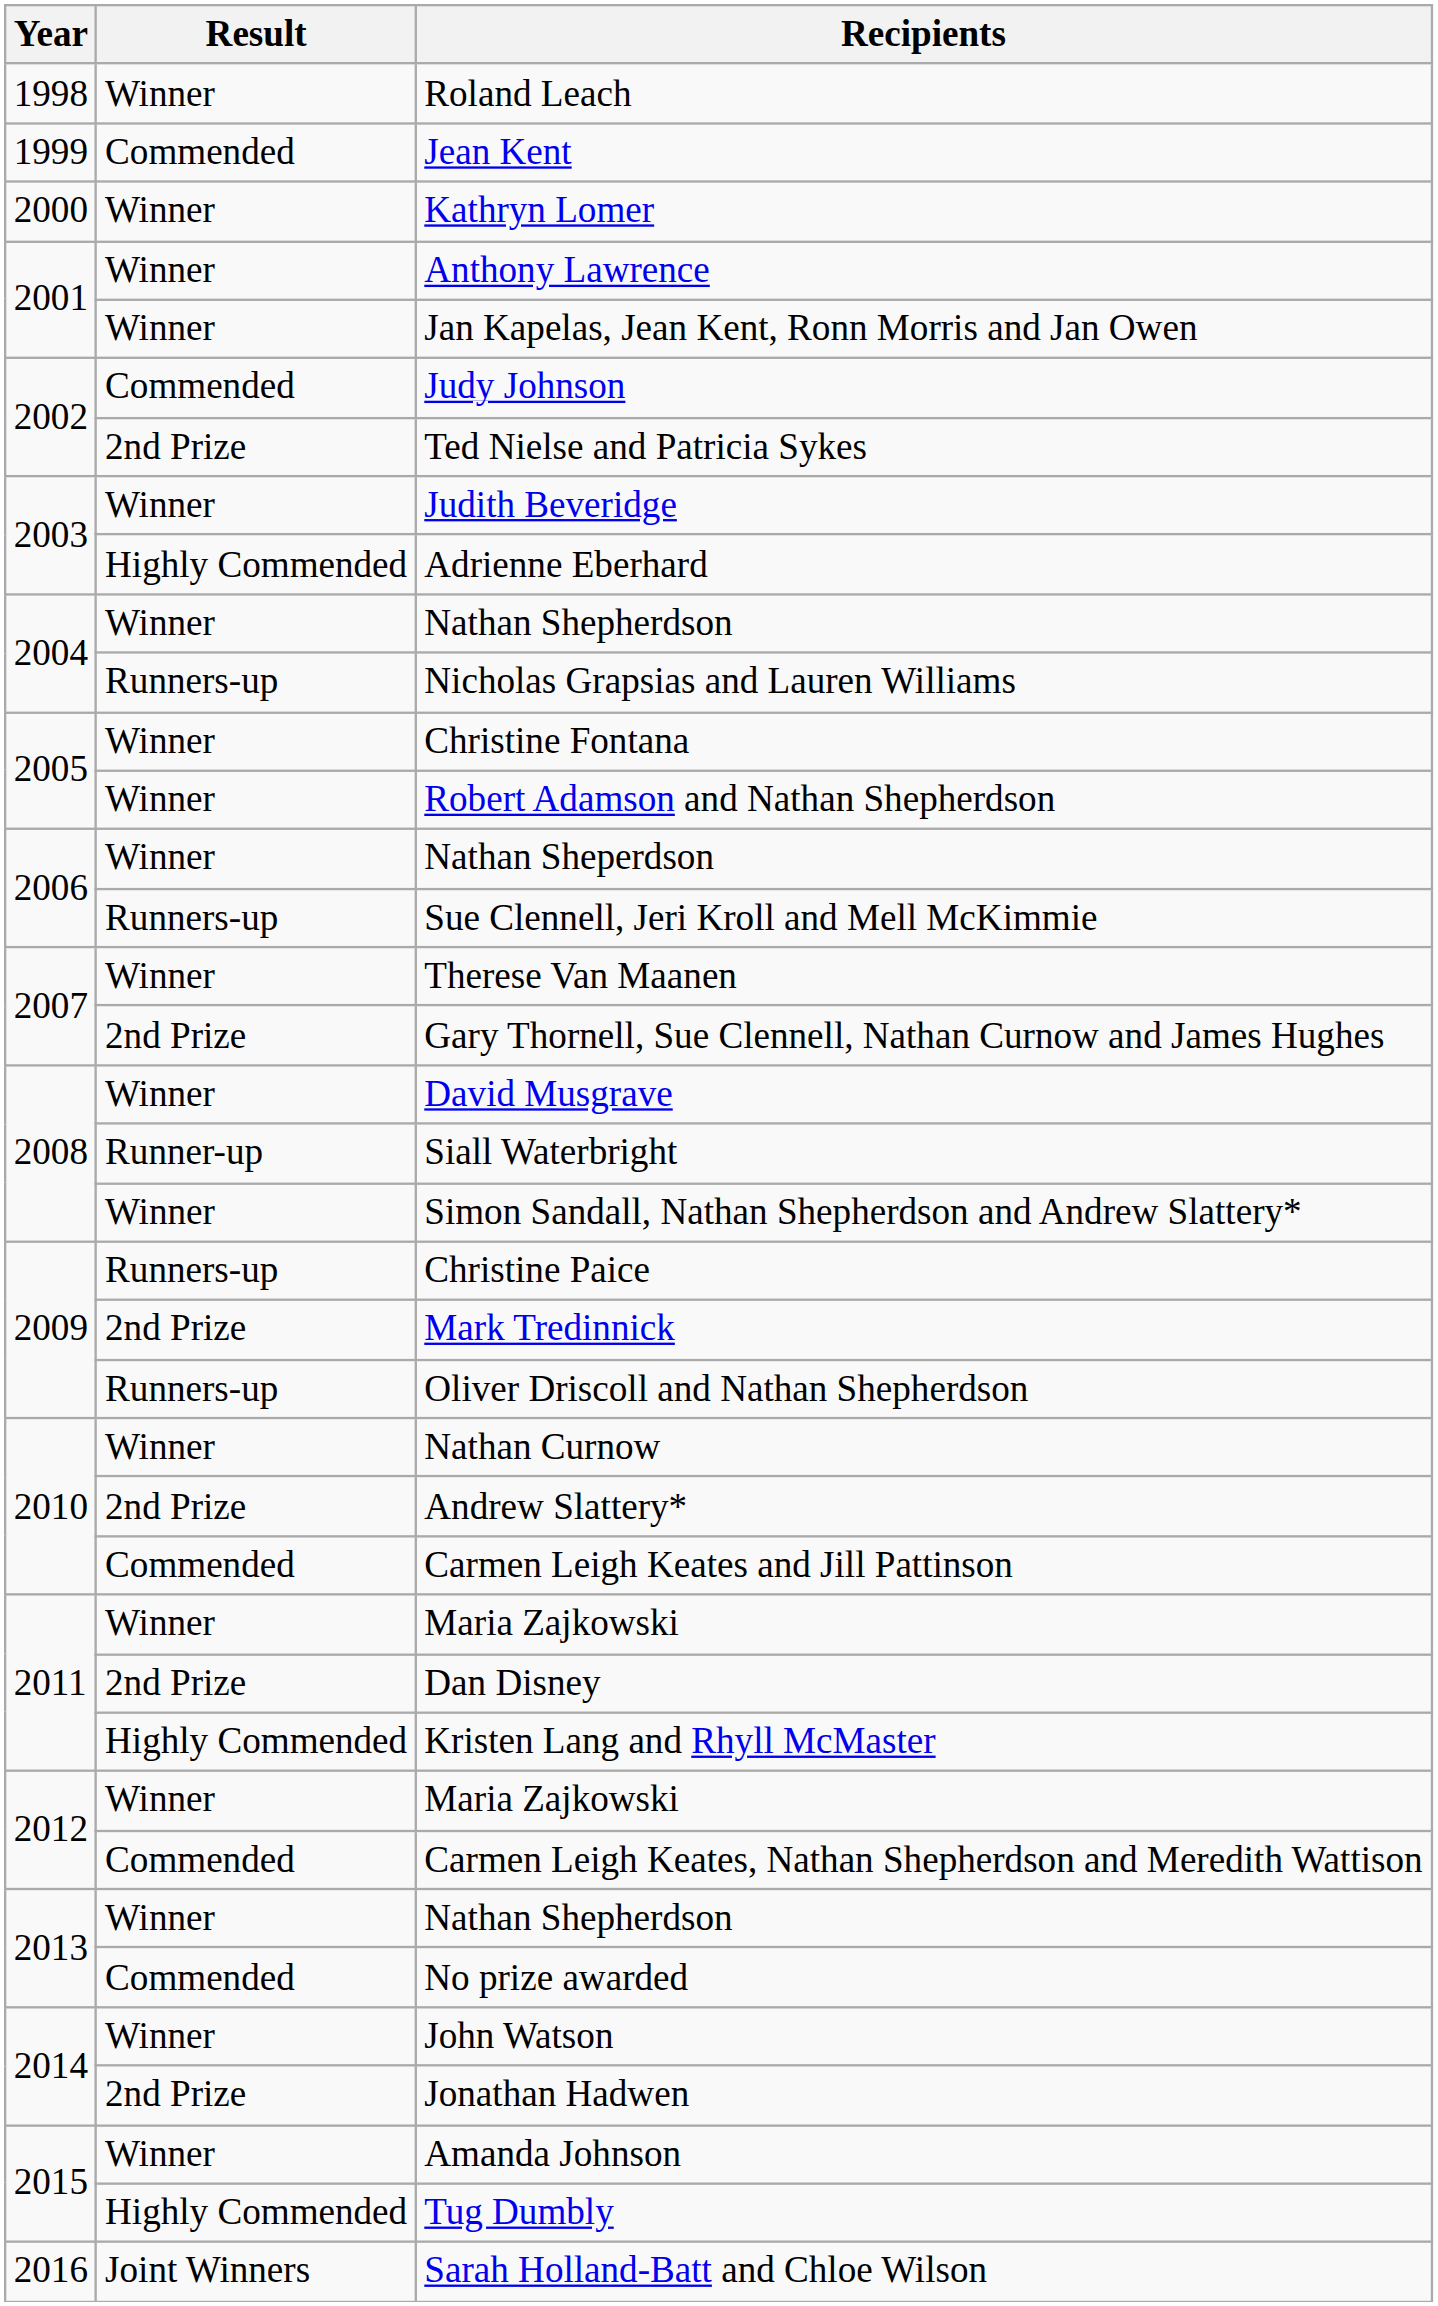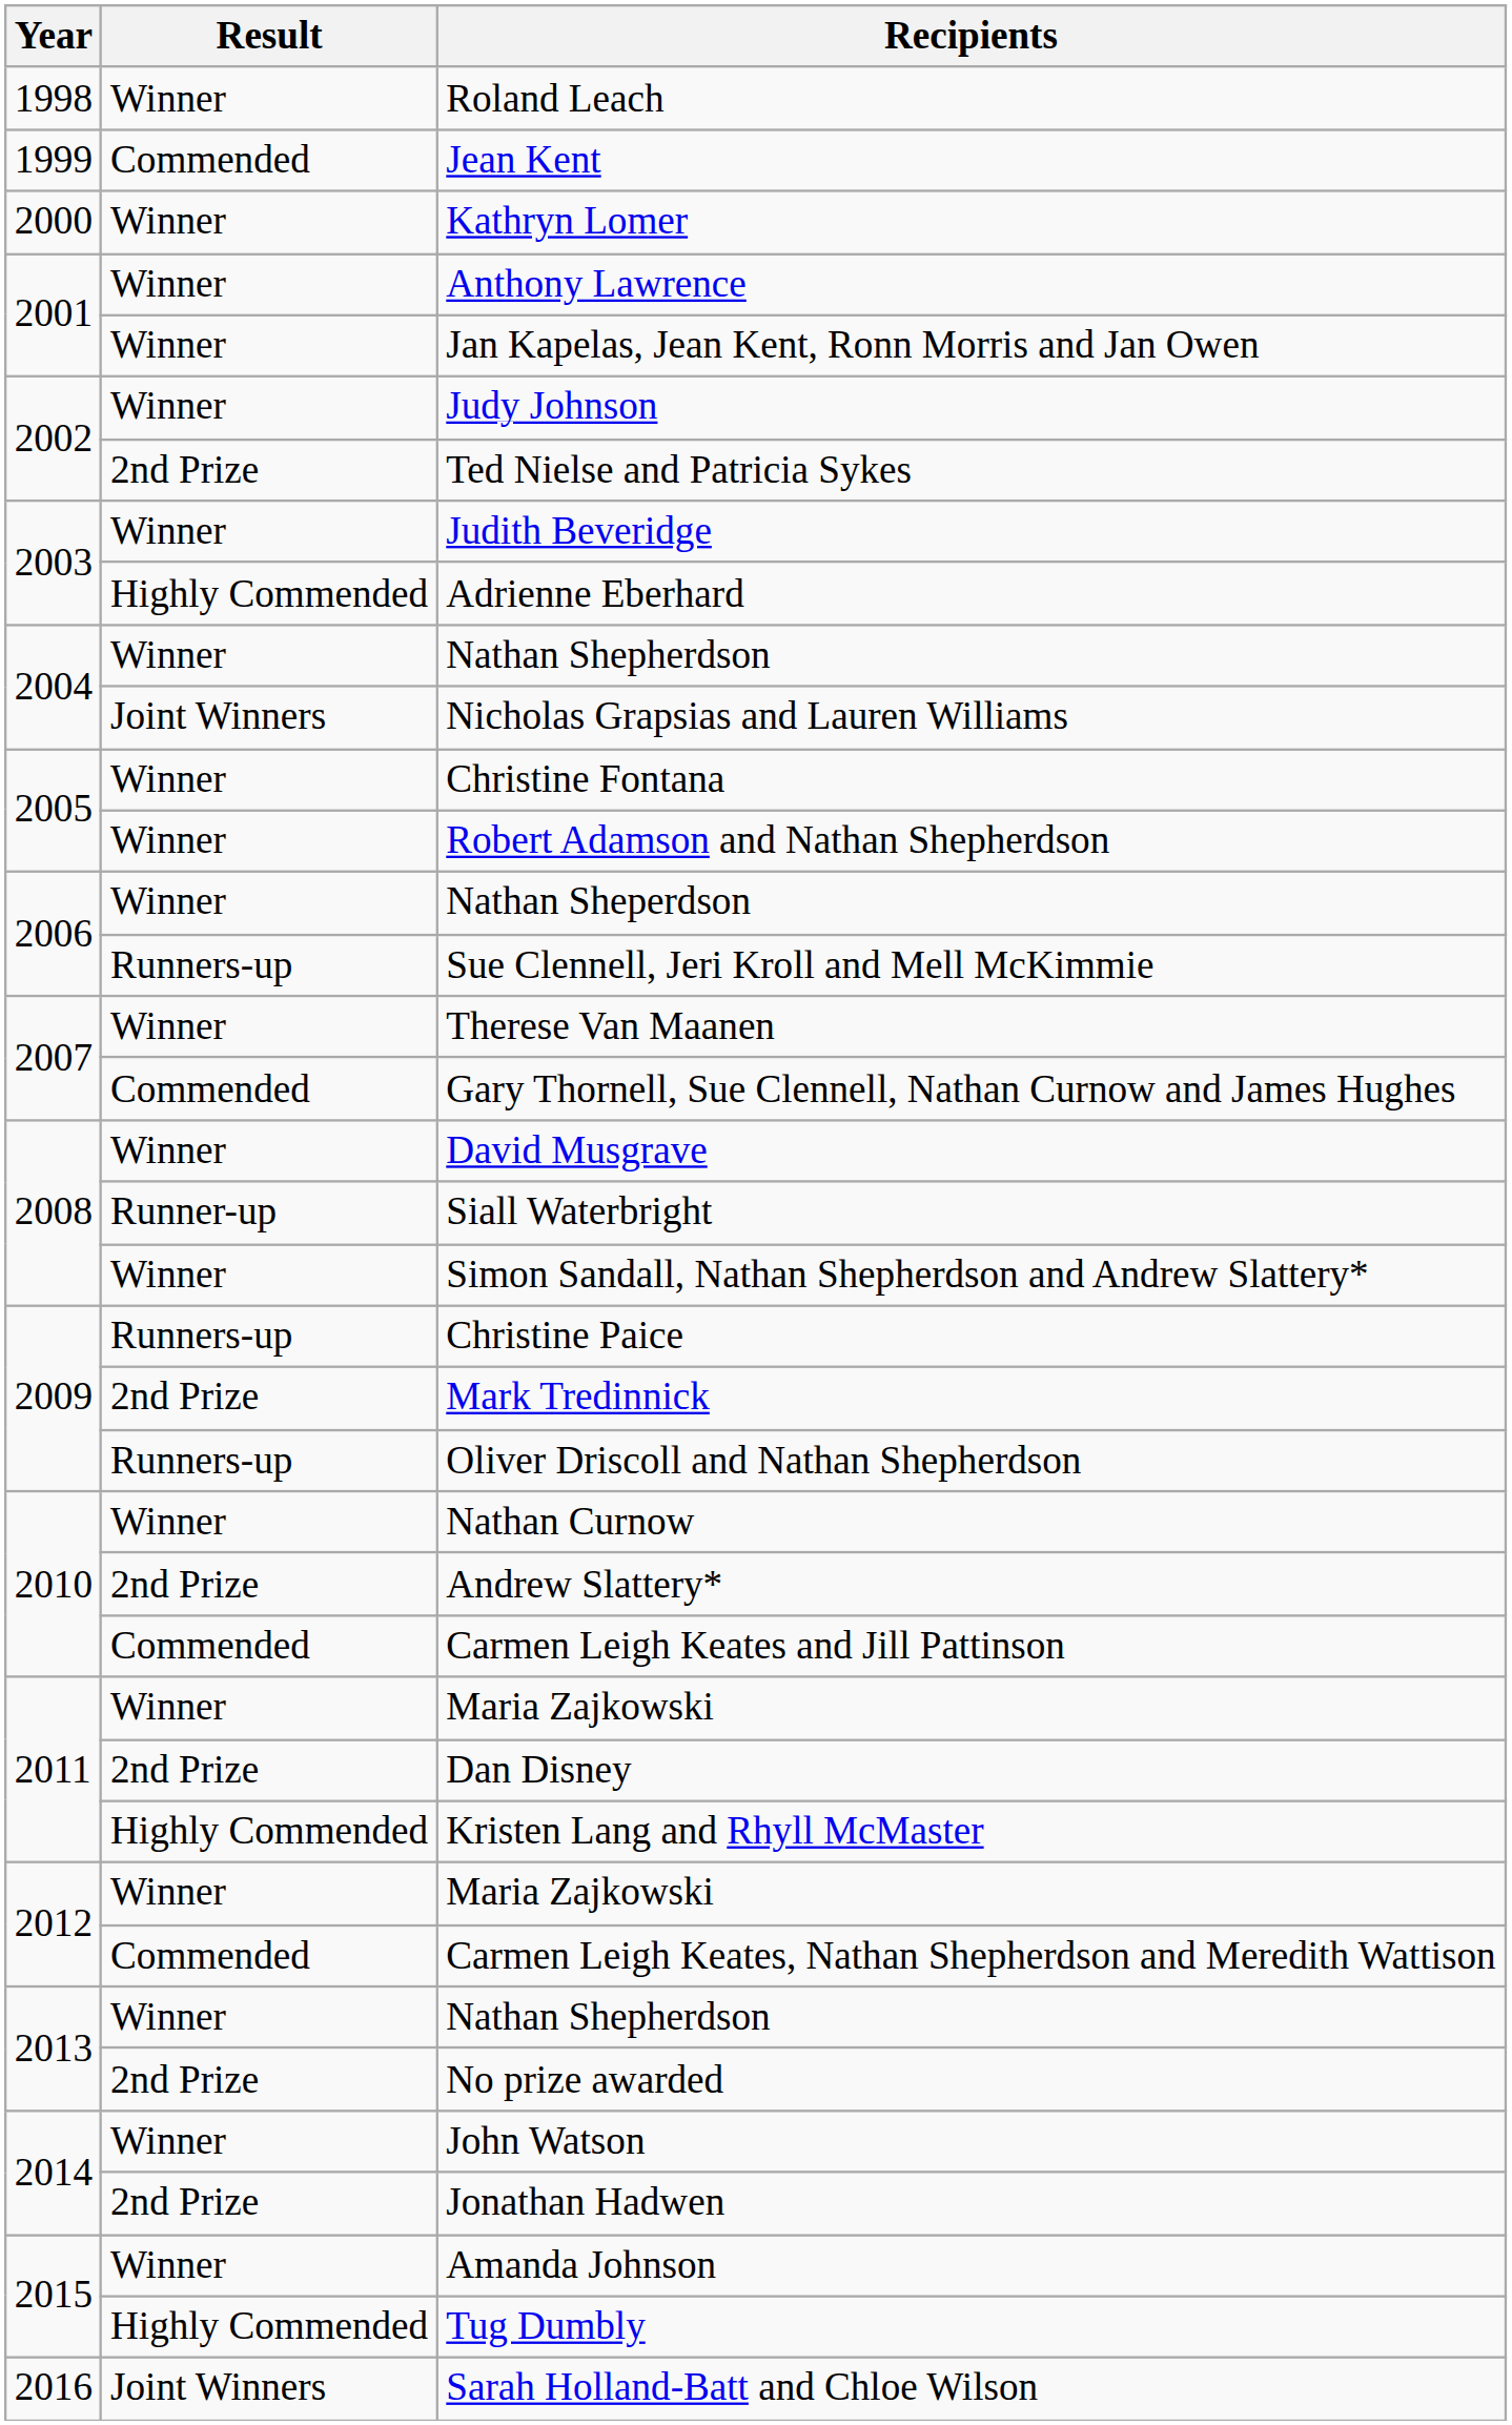Judy Johnson | Result: Commended -> Winner
Nicholas Grapsias and Lauren Williams | Result: Runners-up -> Joint Winners
Gary Thornell, Sue Clennell, Nathan Curnow and James Hughes | Result: 2nd Prize -> Commended
No prize awarded | Result: Commended -> 2nd Prize
